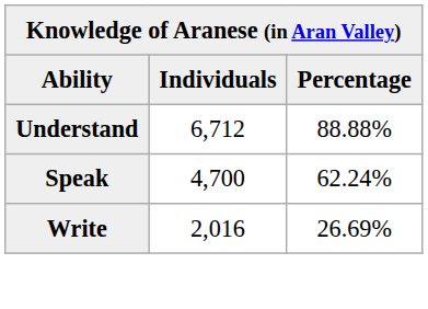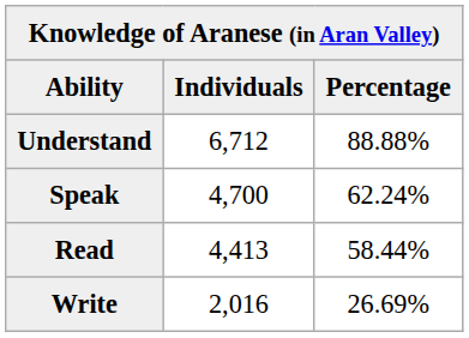+ row: Read | 4,413 | 58.44%
